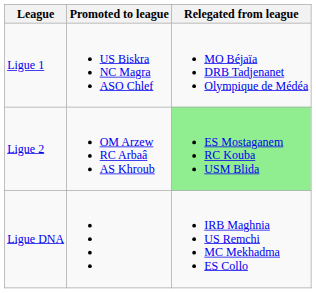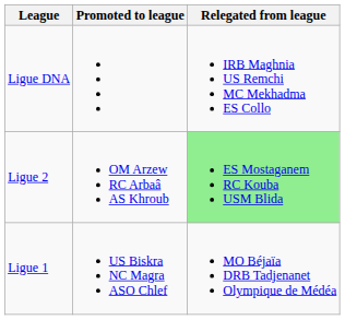rows swapped: Ligue 1 <-> Ligue DNA
